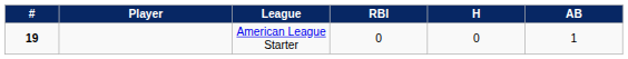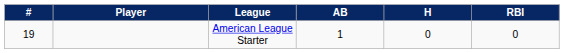columns swapped: AB <-> RBI
American League Starter | #: bold -> normal
